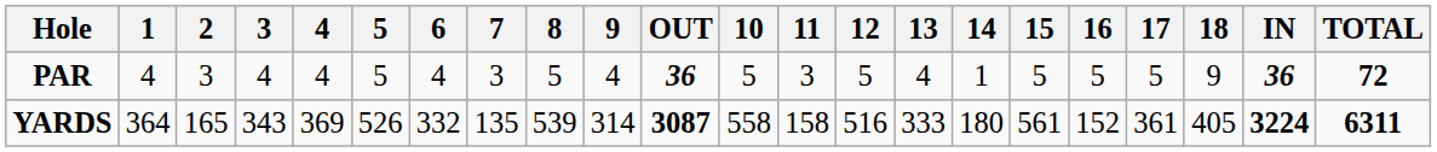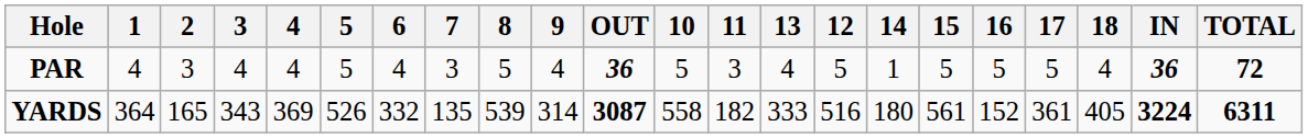columns swapped: 12 <-> 13
PAR | 18: 9 -> 4
YARDS | 11: 158 -> 182
